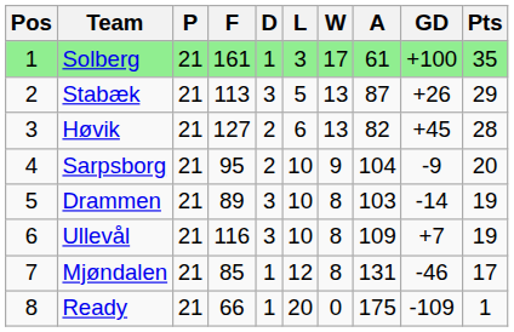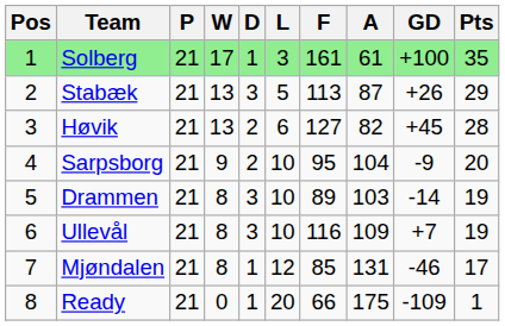columns swapped: W <-> F
